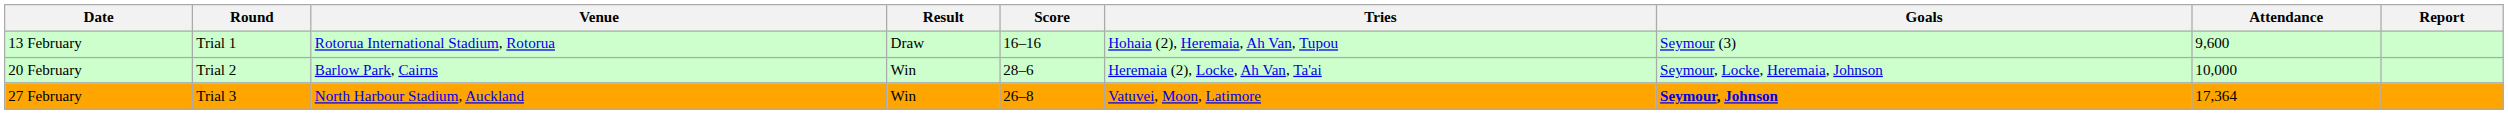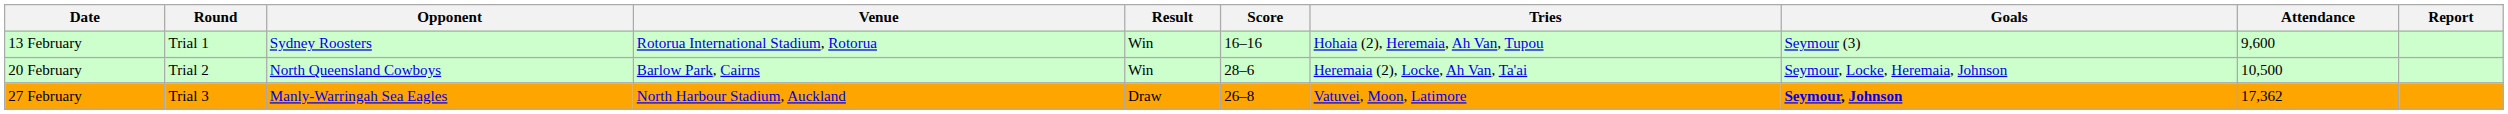+ column: Opponent | Sydney Roosters | North Queensland Cowboys | Manly-Warringah Sea Eagles
13 February | Result: Draw -> Win
20 February | Attendance: 10,000 -> 10,500
27 February | Result: Win -> Draw
27 February | Attendance: 17,364 -> 17,362
